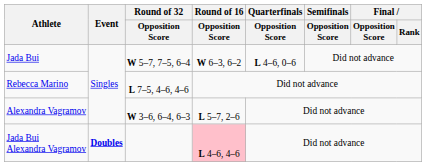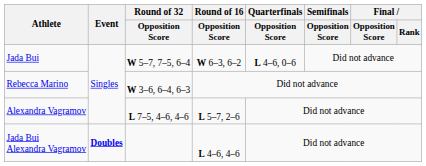Rebecca Marino | Round of 32 / Opposition Score: L 7–5, 4–6, 4–6 -> W 3–6, 6–4, 6–3
Alexandra Vagramov | Round of 32 / Opposition Score: W 3–6, 6–4, 6–3 -> L 7–5, 4–6, 4–6
Jada Bui Alexandra Vagramov | Round of 16 / Opposition Score: pink background -> no background
